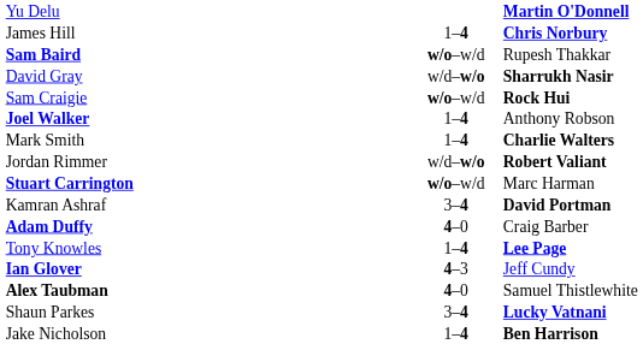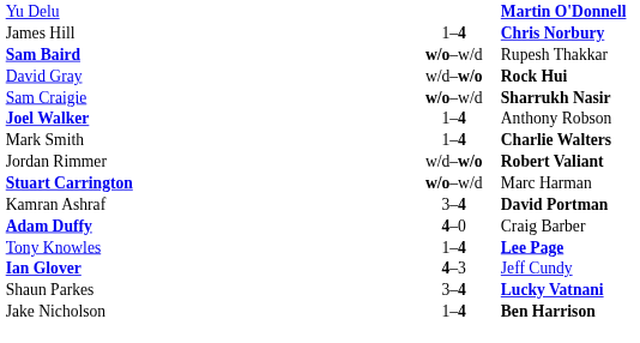David Gray | column 3: Sharrukh Nasir -> Rock Hui
Sam Craigie | column 3: Rock Hui -> Sharrukh Nasir
- row: Alex Taubman | 4–0 | Samuel Thistlewhite
